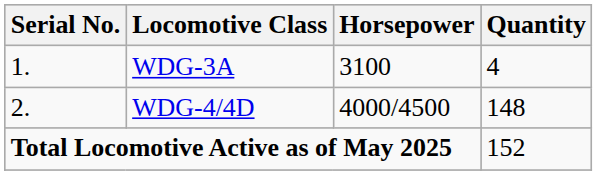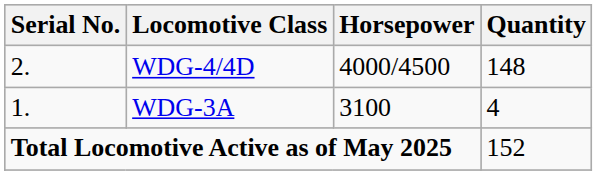rows swapped: WDG-3A <-> WDG-4/4D
